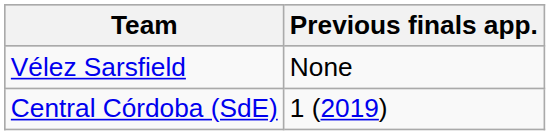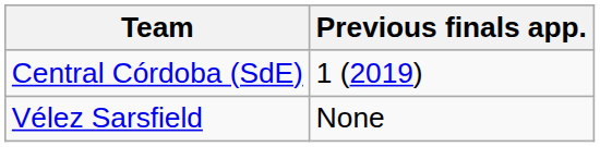rows swapped: Vélez Sarsfield <-> Central Córdoba (SdE)
